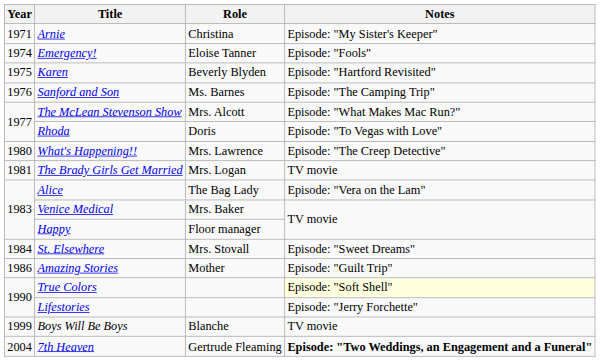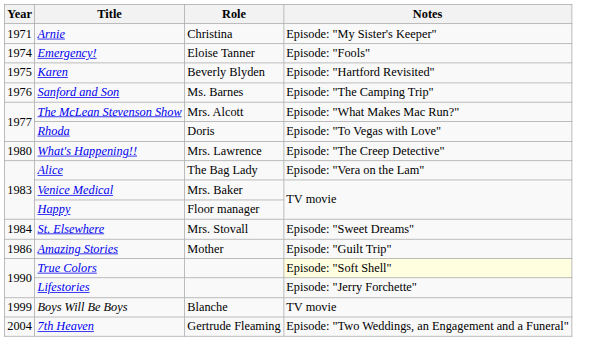- row: 1981 | The Brady Girls Get Married | Mrs. Logan | TV movie
7th Heaven | Notes: bold -> normal
